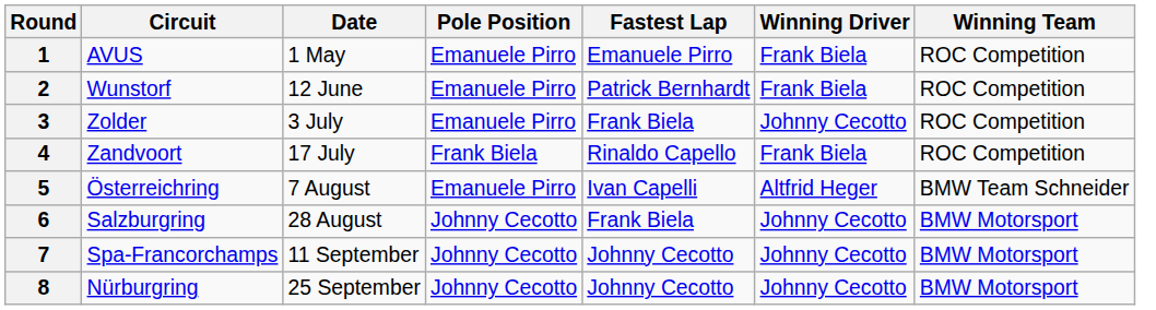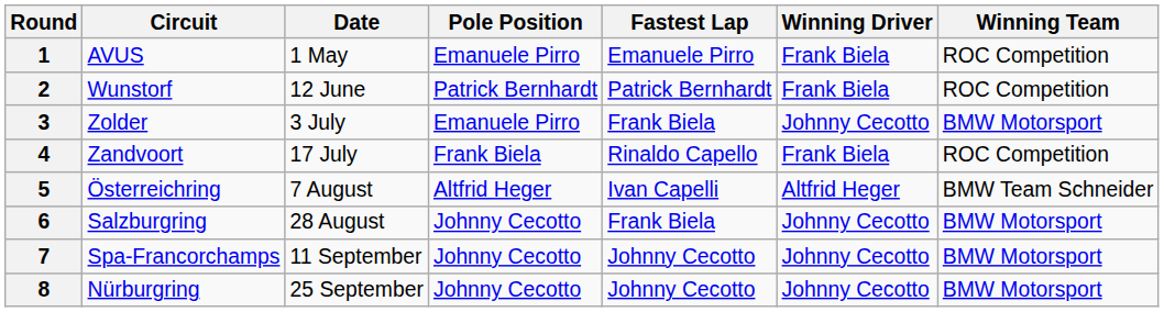2 | Pole Position: Emanuele Pirro -> Patrick Bernhardt
3 | Winning Team: ROC Competition -> BMW Motorsport
5 | Pole Position: Emanuele Pirro -> Altfrid Heger
